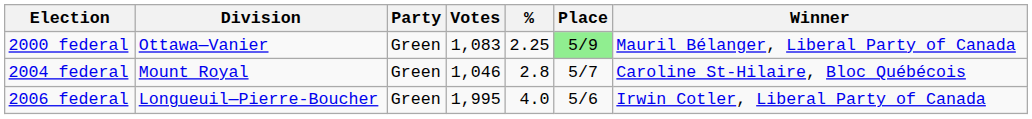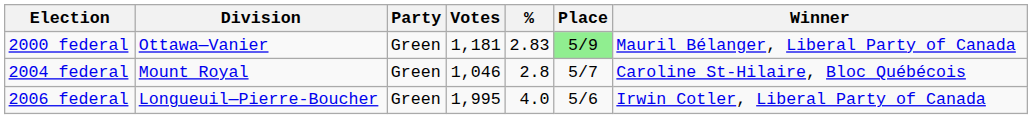2000 federal | Votes: 1,083 -> 1,181
2000 federal | %: 2.25 -> 2.83
